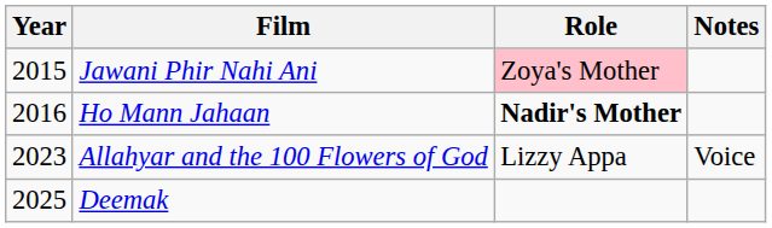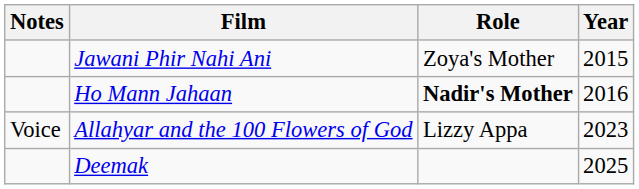columns swapped: Year <-> Notes
Jawani Phir Nahi Ani | Role: pink background -> no background
